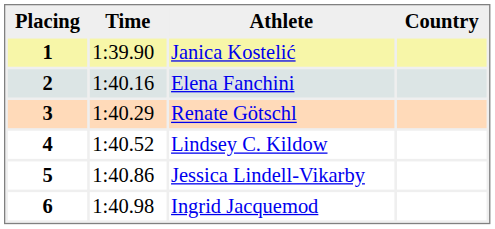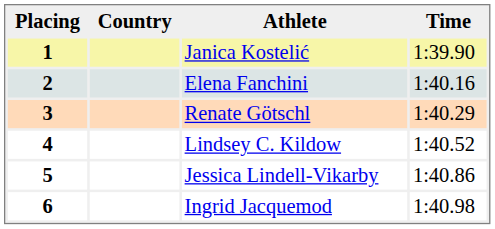columns swapped: Country <-> Time
